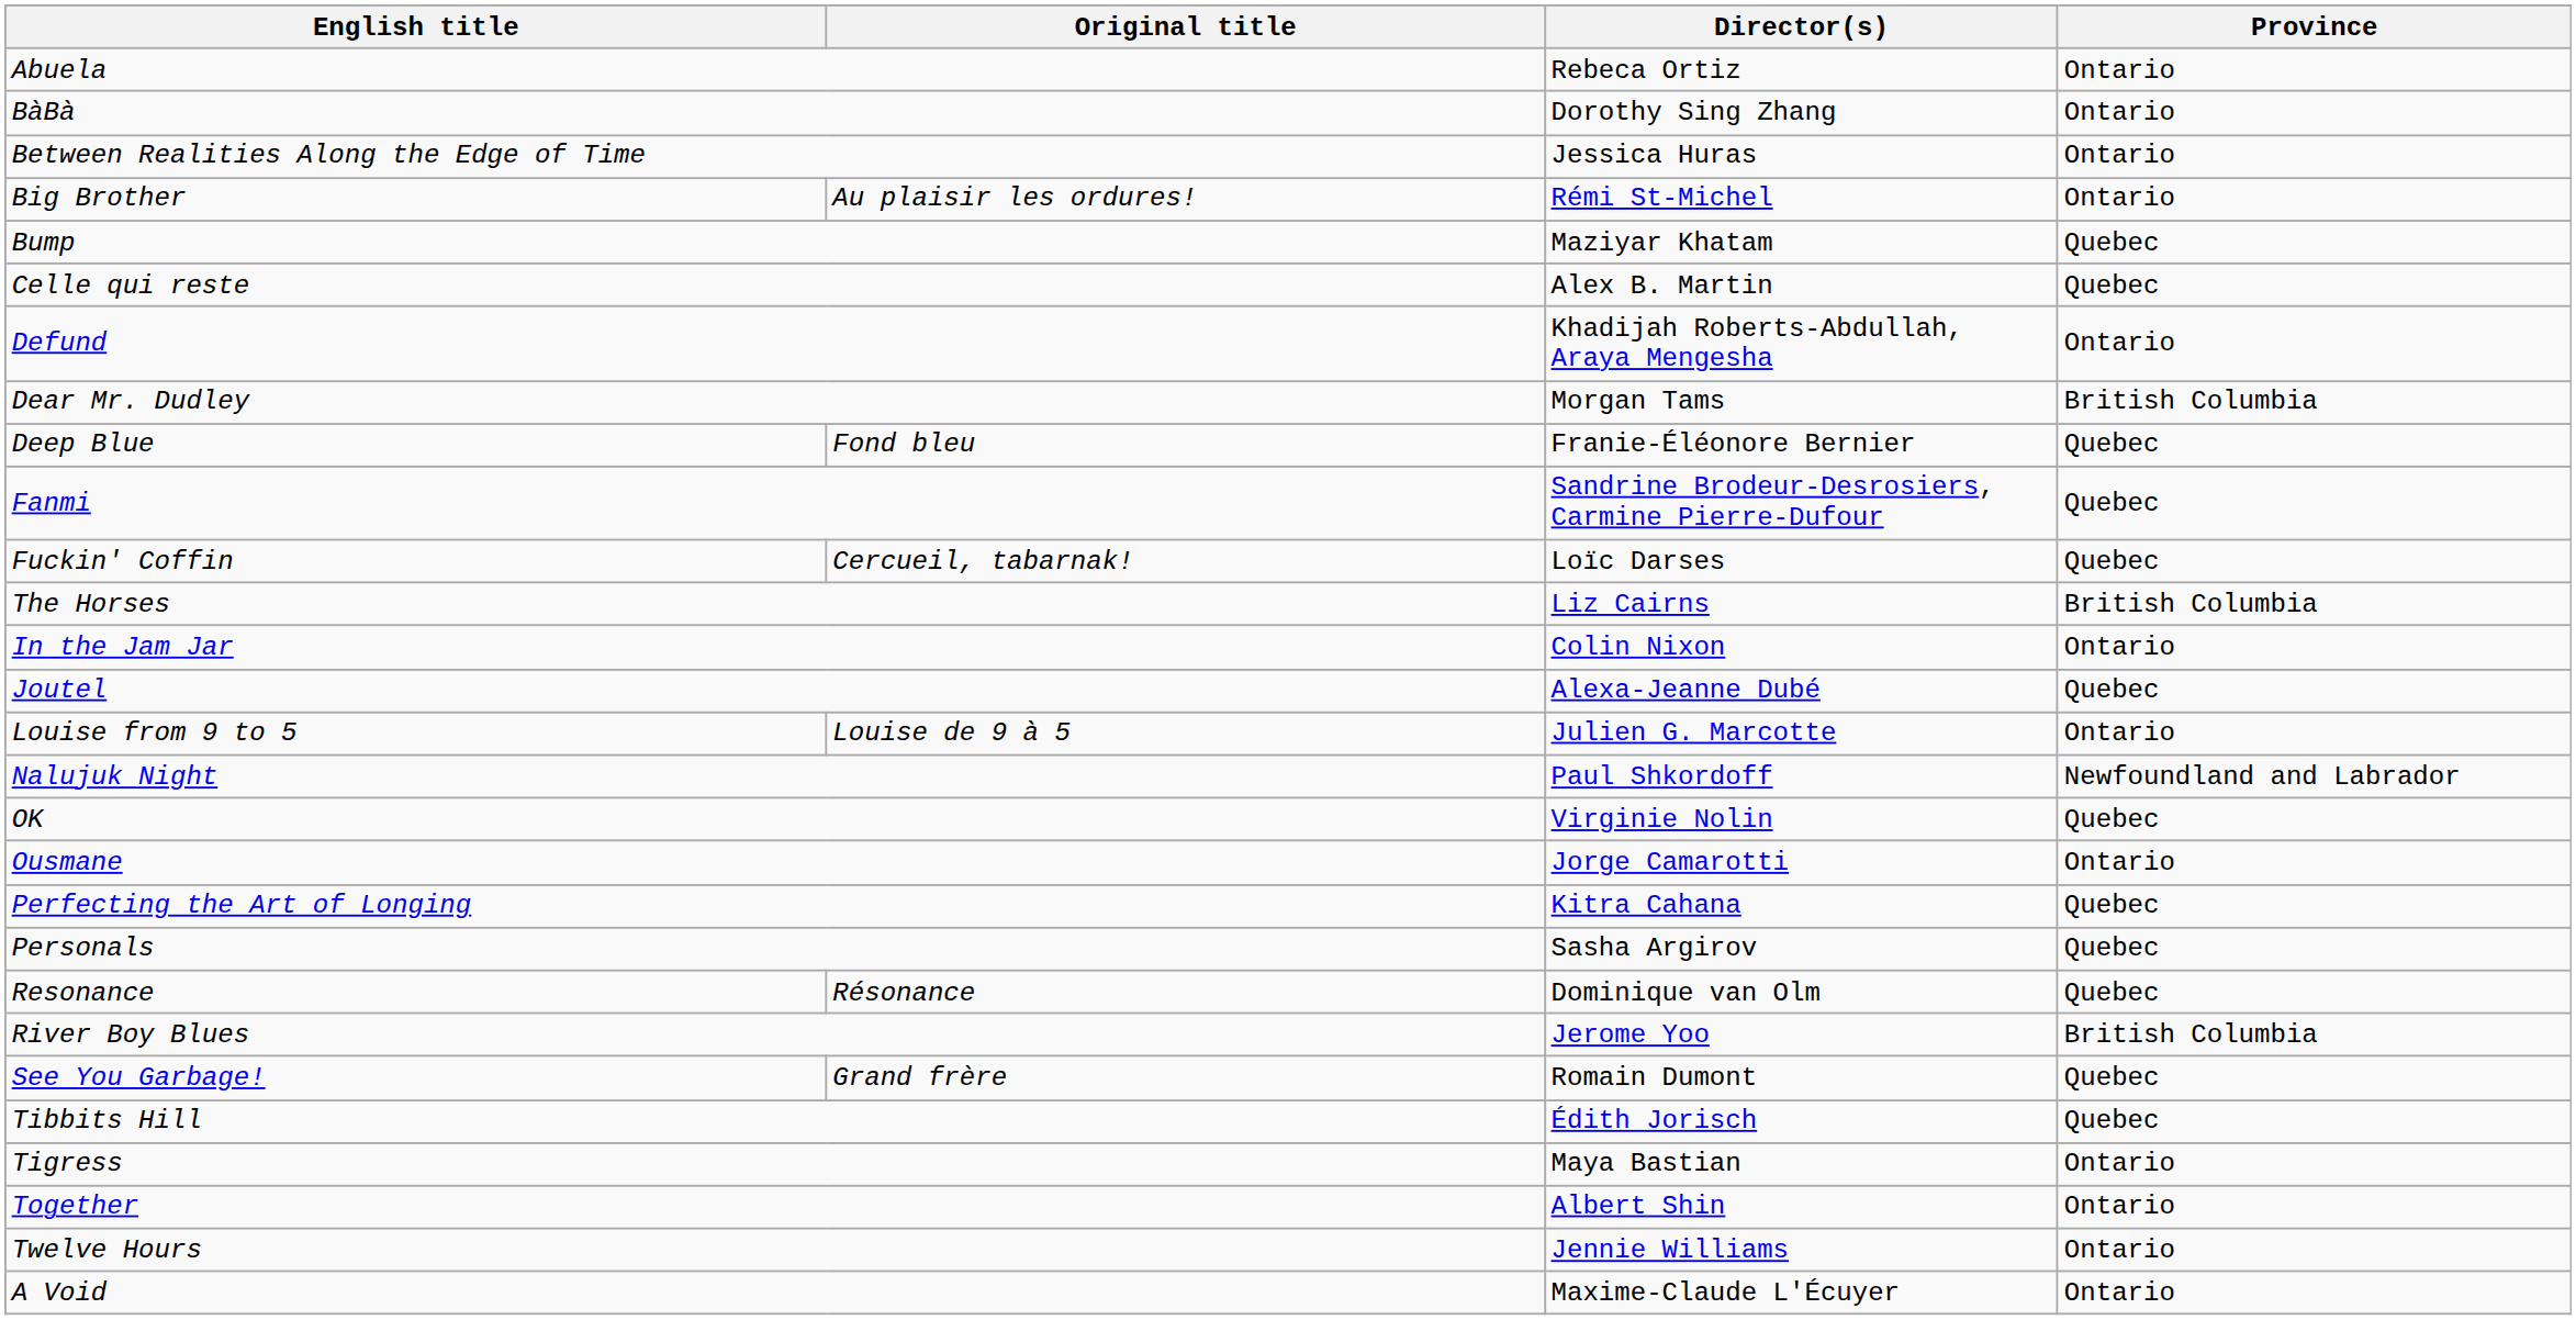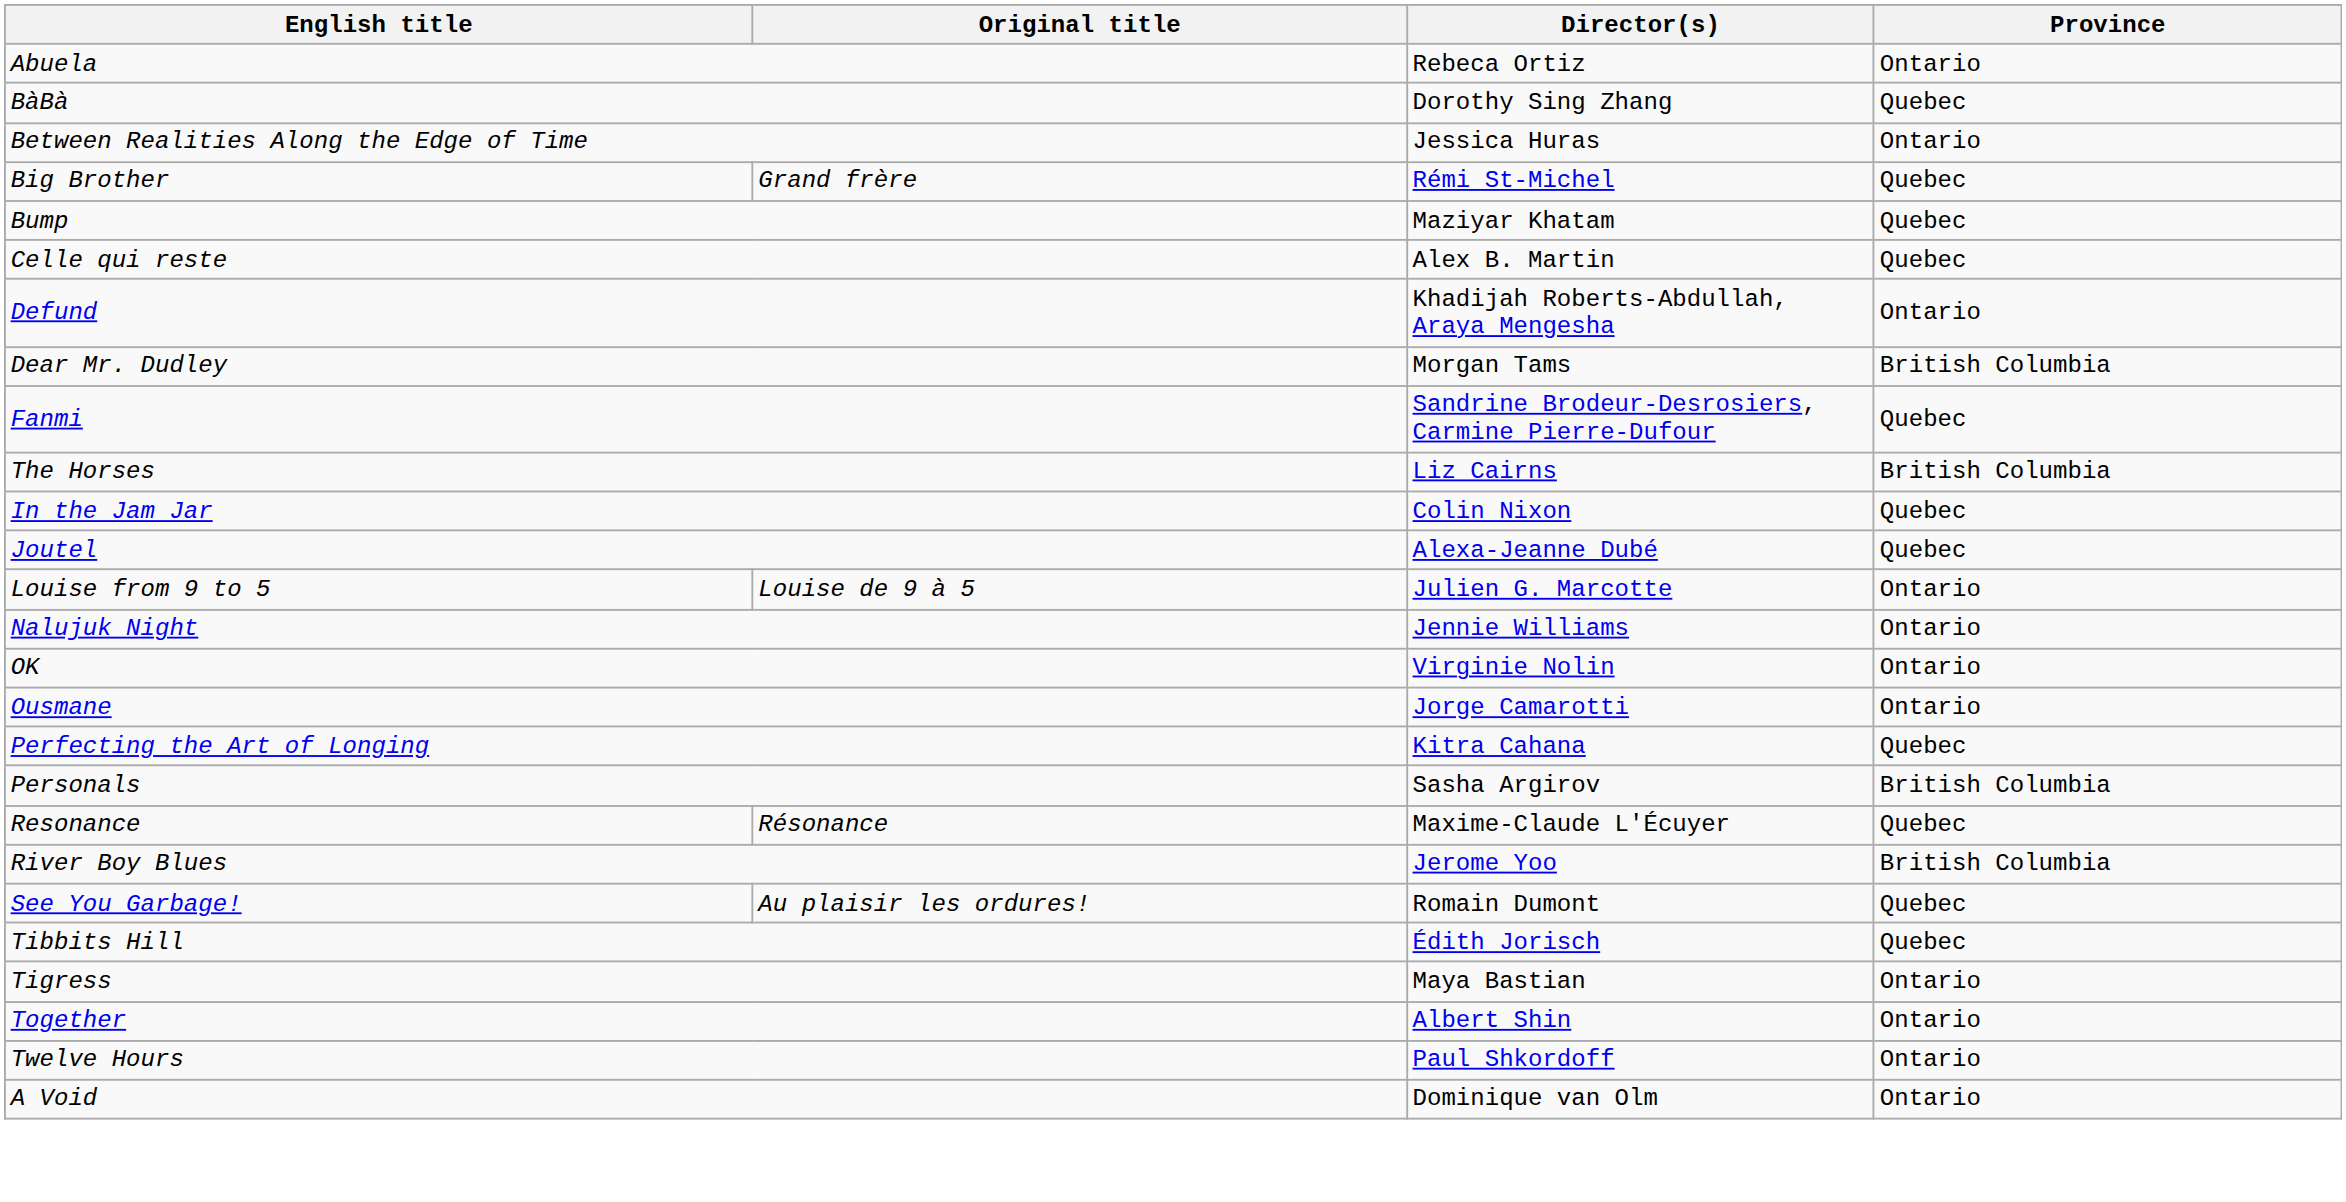BàBà | Province: Ontario -> Quebec
Big Brother | Original title: Au plaisir les ordures! -> Grand frère
Big Brother | Province: Ontario -> Quebec
- row: Deep Blue | Fond bleu | Franie-Éléonore Bernier | Quebec
- row: Fuckin' Coffin | Cercueil, tabarnak! | Loïc Darses | Quebec
In the Jam Jar | Province: Ontario -> Quebec
Nalujuk Night | Director(s): Paul Shkordoff -> Jennie Williams
Nalujuk Night | Province: Newfoundland and Labrador -> Ontario
OK | Province: Quebec -> Ontario
Personals | Province: Quebec -> British Columbia
Resonance | Director(s): Dominique van Olm -> Maxime-Claude L'Écuyer
See You Garbage! | Original title: Grand frère -> Au plaisir les ordures!
Twelve Hours | Director(s): Jennie Williams -> Paul Shkordoff
A Void | Director(s): Maxime-Claude L'Écuyer -> Dominique van Olm
